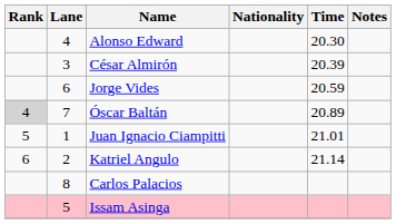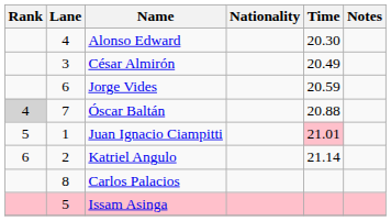César Almirón | Time: 20.39 -> 20.49
Óscar Baltán | Time: 20.89 -> 20.88
Juan Ignacio Ciampitti | Time: no background -> pink background
